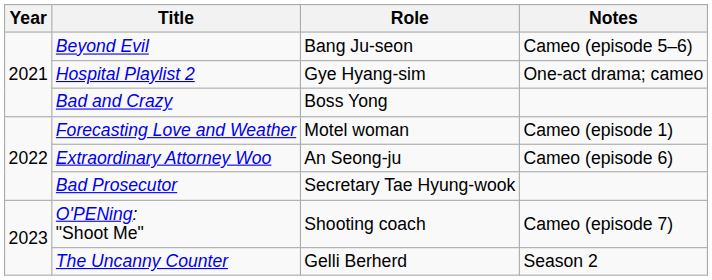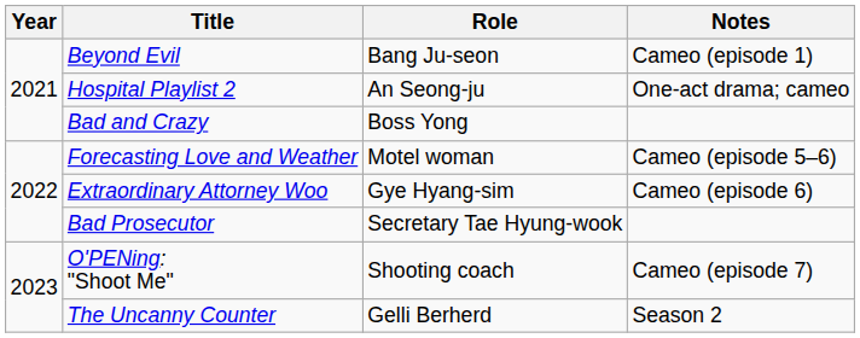Beyond Evil | Notes: Cameo (episode 5–6) -> Cameo (episode 1)
Hospital Playlist 2 | Role: Gye Hyang-sim -> An Seong-ju
Forecasting Love and Weather | Notes: Cameo (episode 1) -> Cameo (episode 5–6)
Extraordinary Attorney Woo | Role: An Seong-ju -> Gye Hyang-sim
